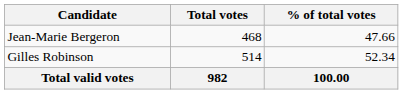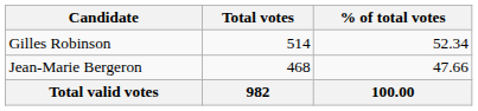rows swapped: Gilles Robinson <-> Jean-Marie Bergeron
